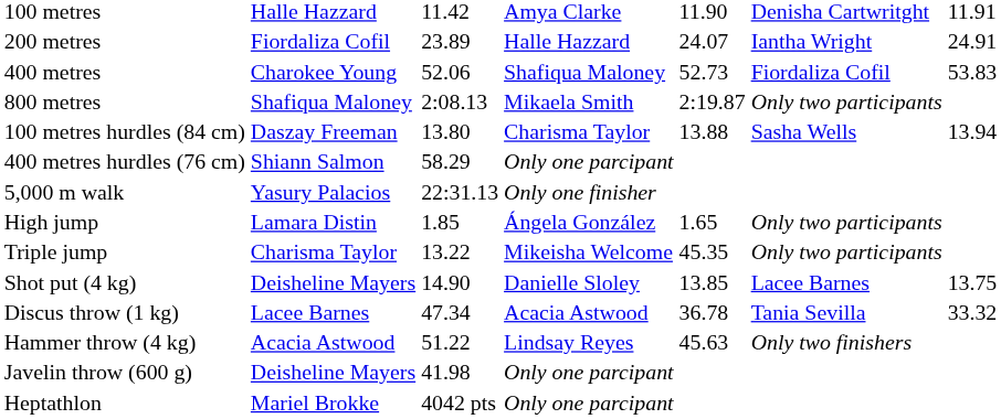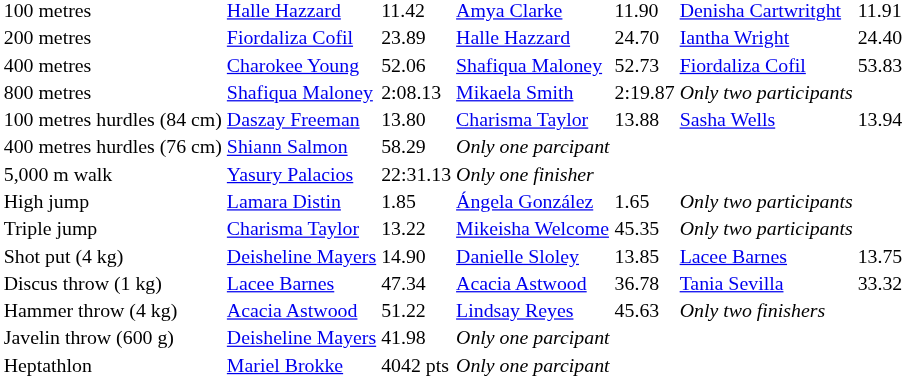200 metres | column 5: 24.07 -> 24.70
200 metres | column 7: 24.91 -> 24.40
